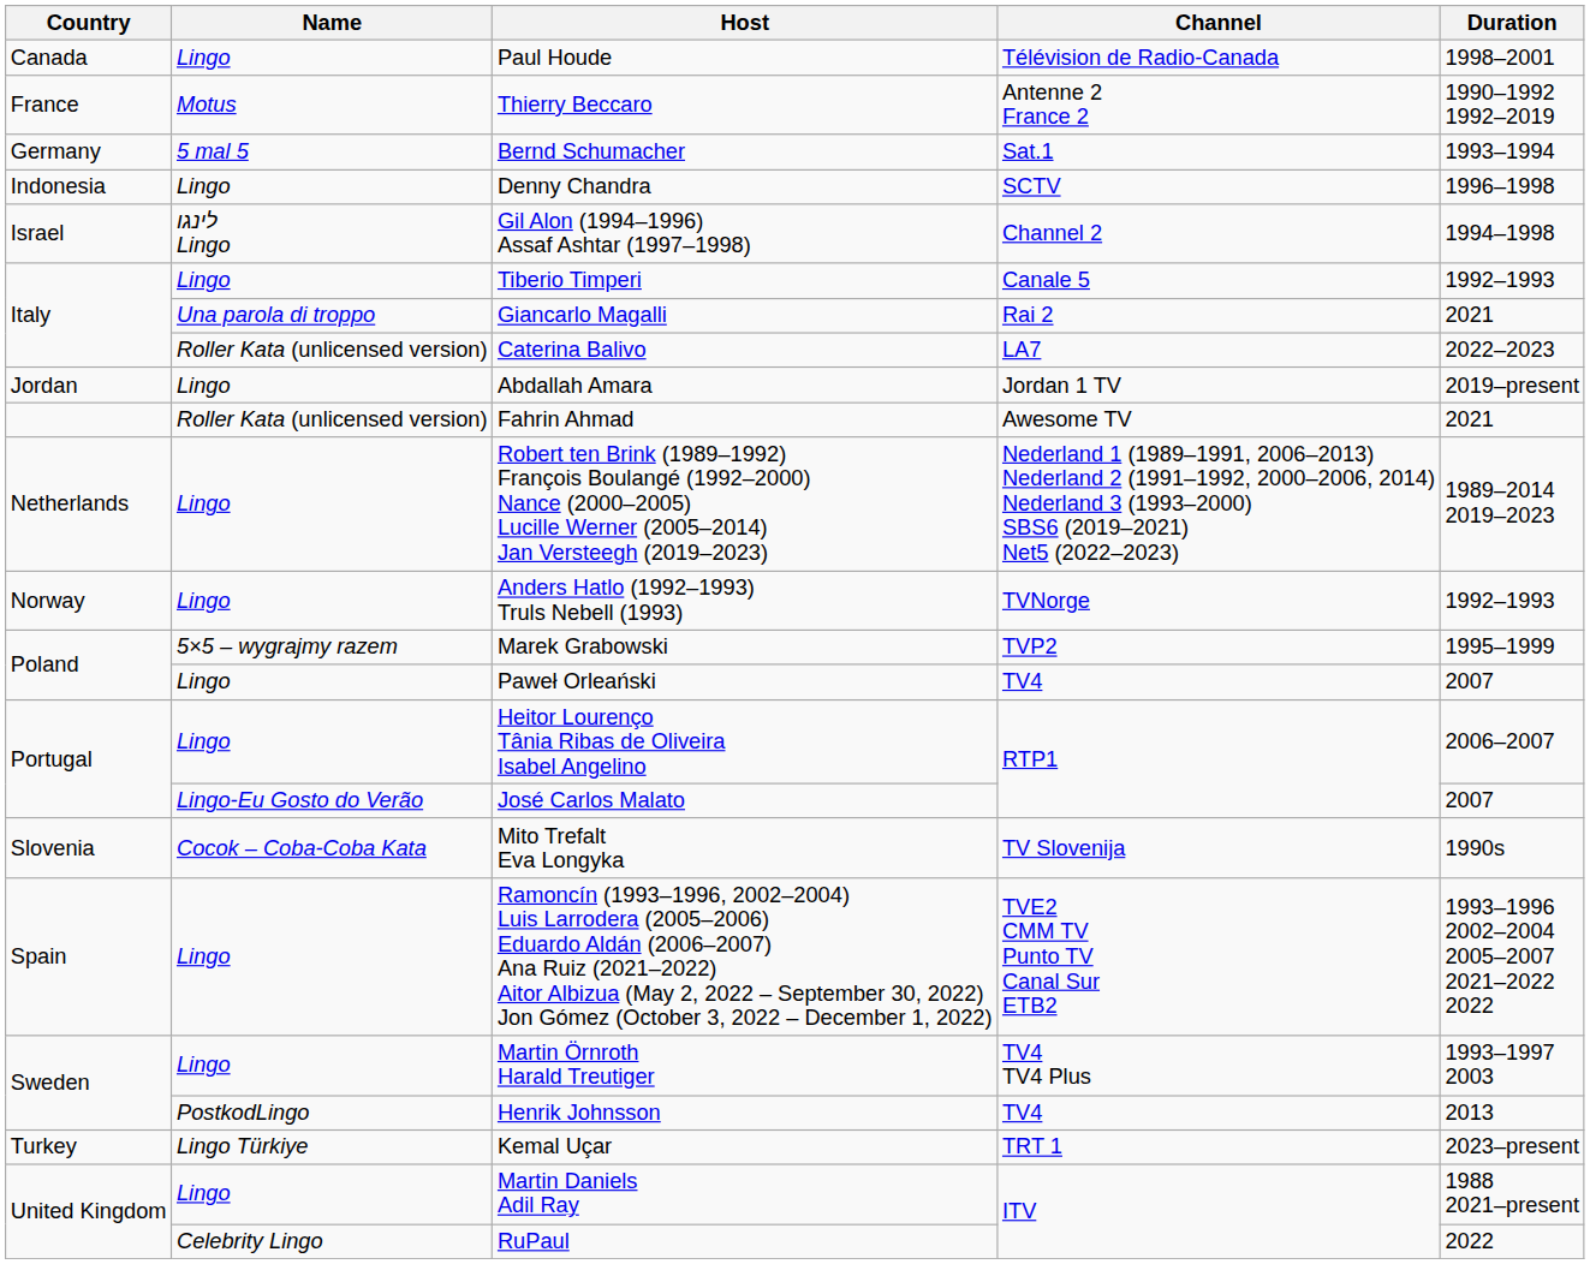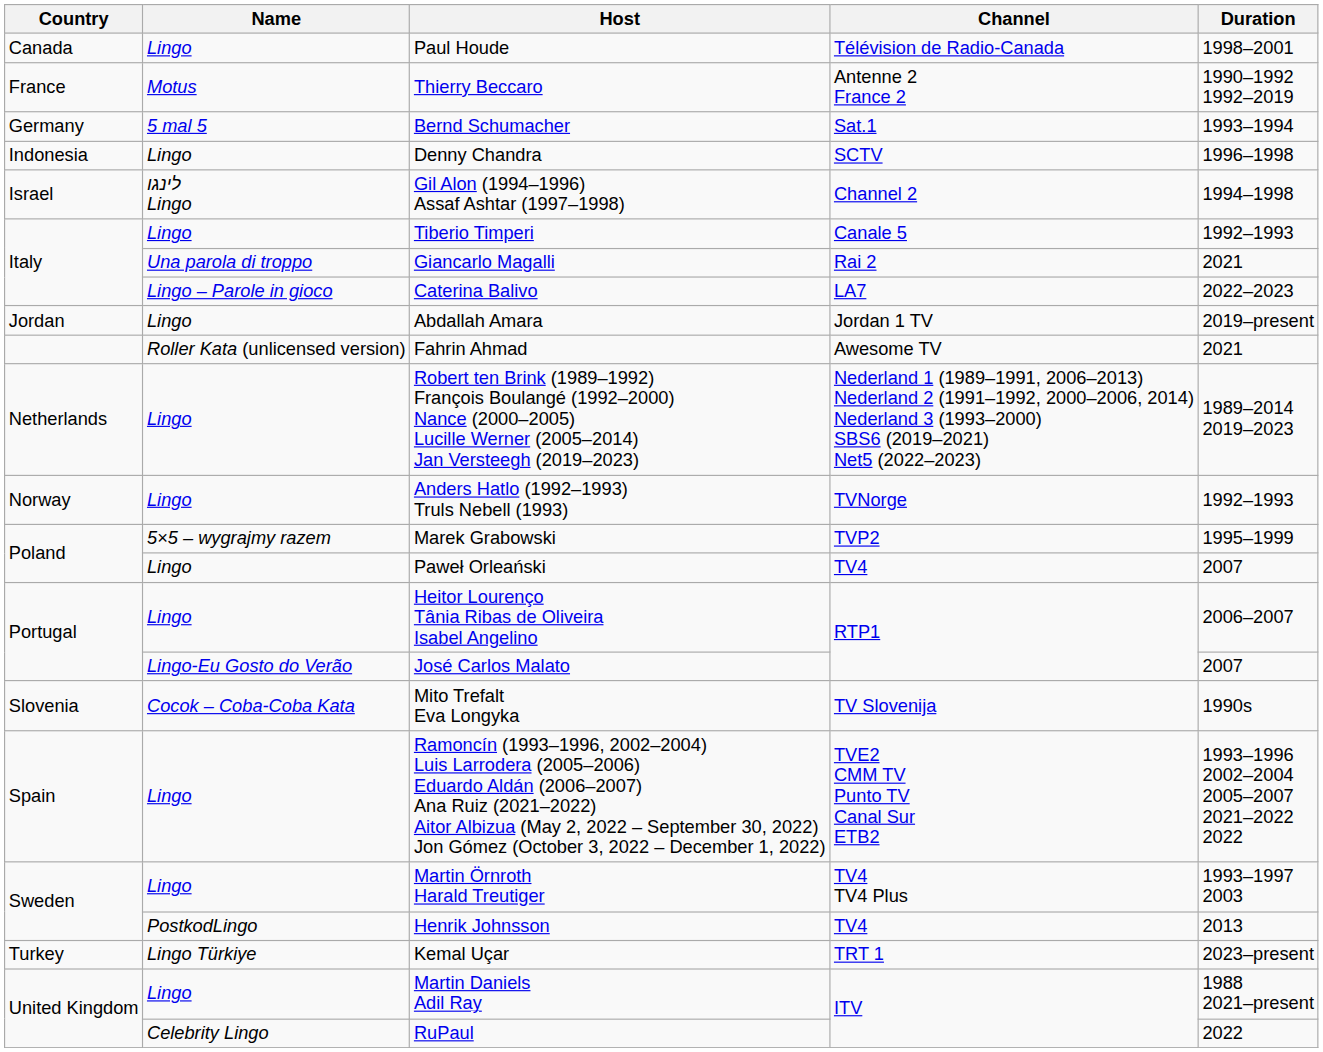Caterina Balivo | Name: Roller Kata (unlicensed version) -> Lingo – Parole in gioco
